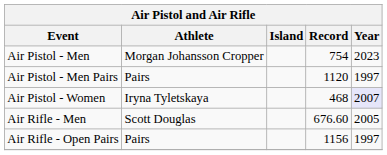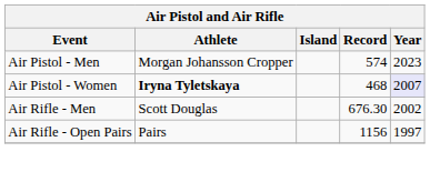Air Pistol - Men | Record: 754 -> 574
- row: Air Pistol - Men Pairs | Pairs | 1120 | 1997
Air Pistol - Women | Athlete: normal -> bold
Air Rifle - Men | Record: 676.60 -> 676.30
Air Rifle - Men | Year: 2005 -> 2002
